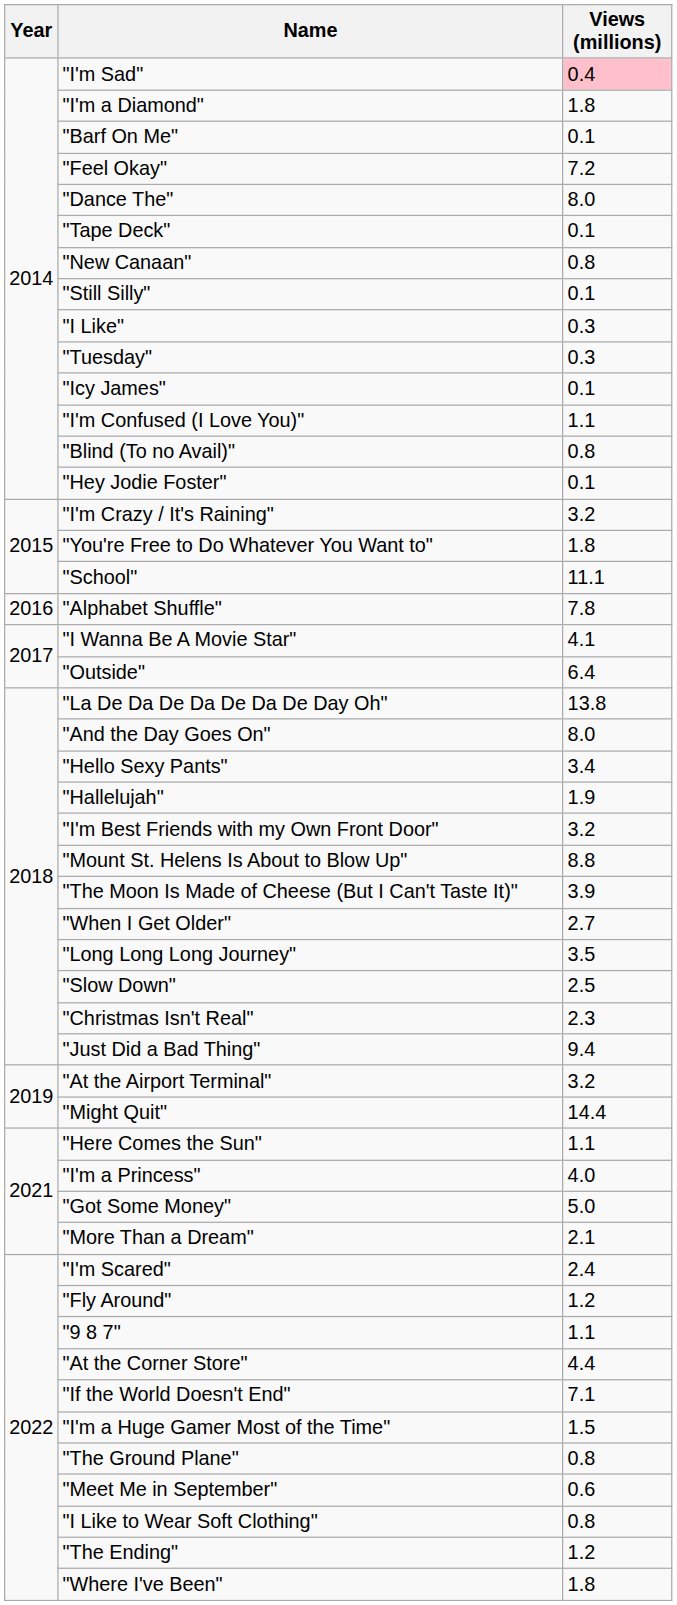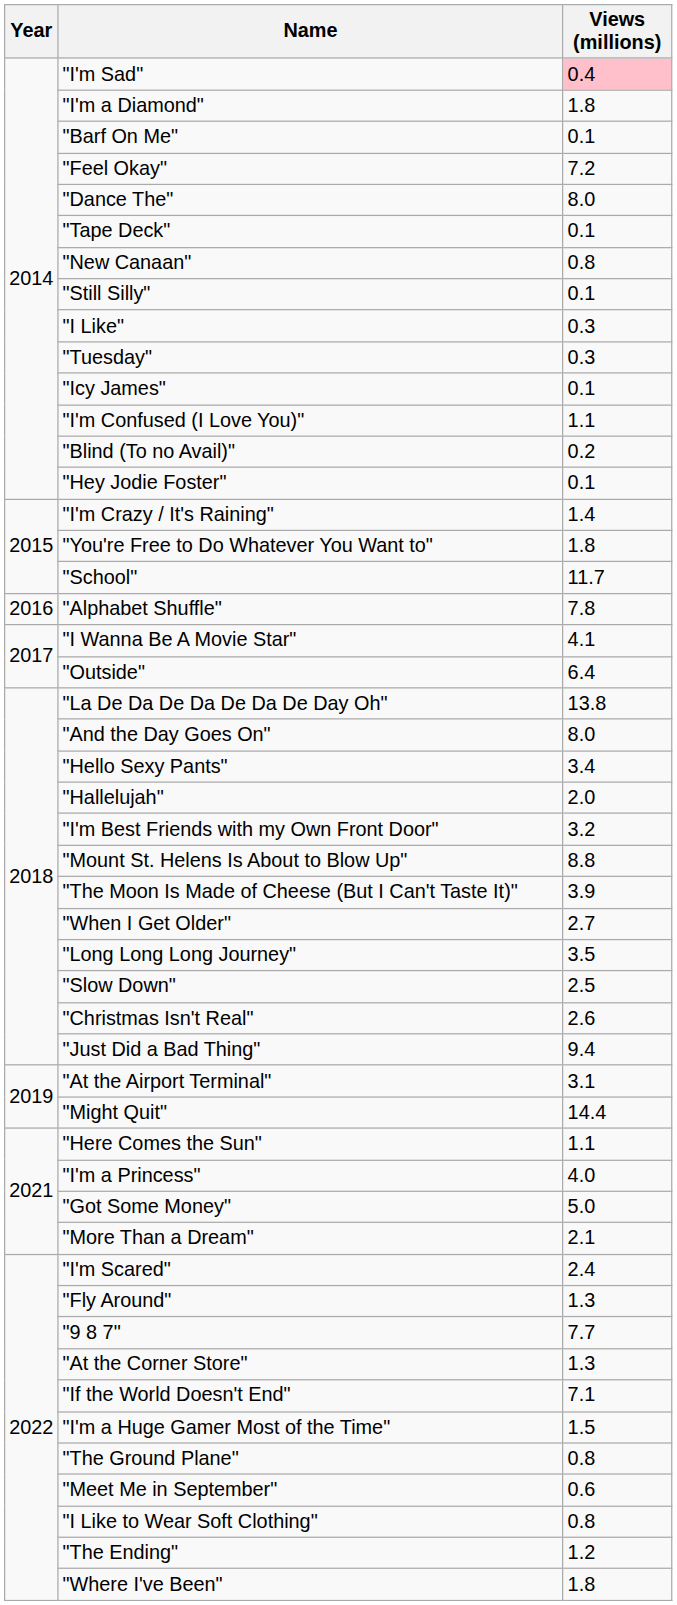"Blind (To no Avail)" | Views (millions): 0.8 -> 0.2
"I'm Crazy / It's Raining" | Views (millions): 3.2 -> 1.4
"School" | Views (millions): 11.1 -> 11.7
"Hallelujah" | Views (millions): 1.9 -> 2.0
"Christmas Isn't Real" | Views (millions): 2.3 -> 2.6
"At the Airport Terminal" | Views (millions): 3.2 -> 3.1
"Fly Around" | Views (millions): 1.2 -> 1.3
"9 8 7" | Views (millions): 1.1 -> 7.7
"At the Corner Store" | Views (millions): 4.4 -> 1.3
